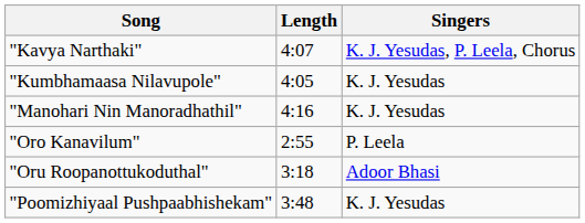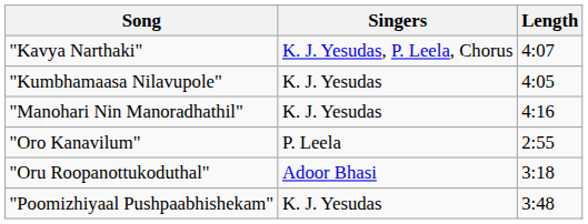columns swapped: Singers <-> Length
